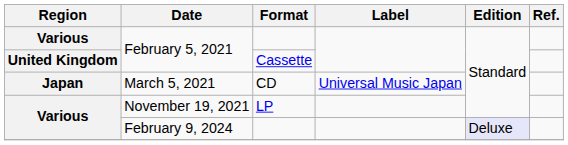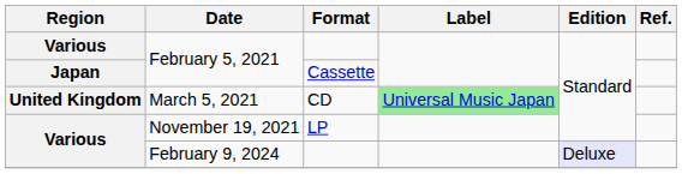February 5, 2021 / Cassette | Region: United Kingdom -> Japan
March 5, 2021 | Region: Japan -> United Kingdom
March 5, 2021 | Label: no background -> lightgreen background
